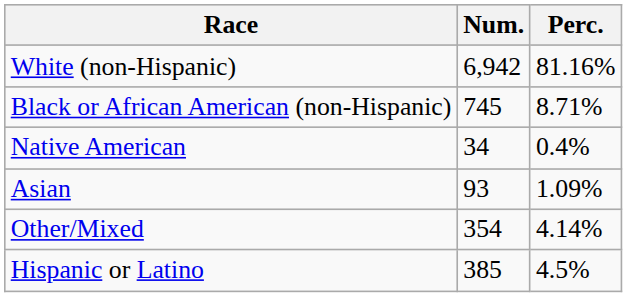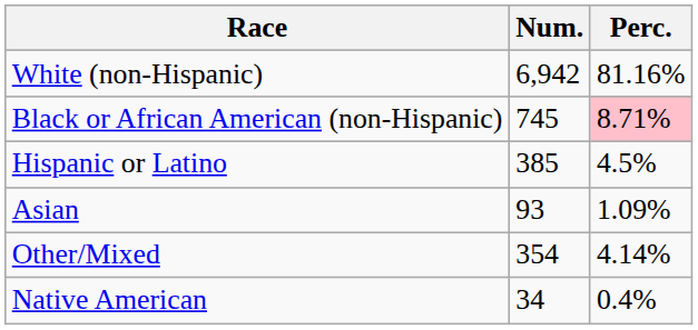Black or African American (non-Hispanic) | Perc.: no background -> pink background
rows swapped: Native American <-> Hispanic or Latino
